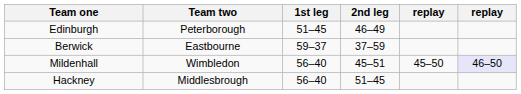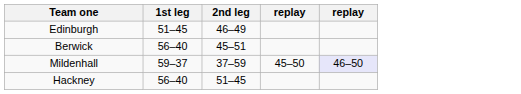- column: Team two | Peterborough | Eastbourne | Wimbledon | Middlesbrough
Berwick | 1st leg: 59–37 -> 56–40
Berwick | 2nd leg: 37–59 -> 45–51
Mildenhall | 1st leg: 56–40 -> 59–37
Mildenhall | 2nd leg: 45–51 -> 37–59
